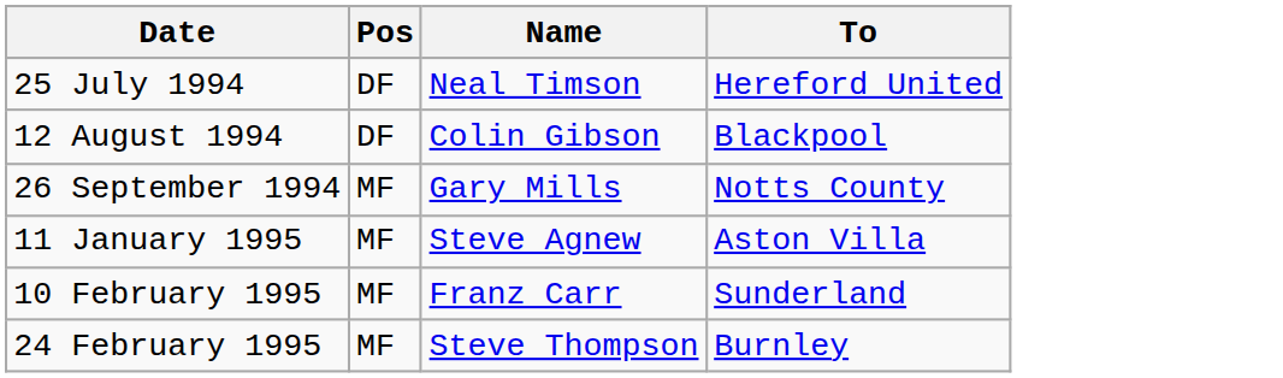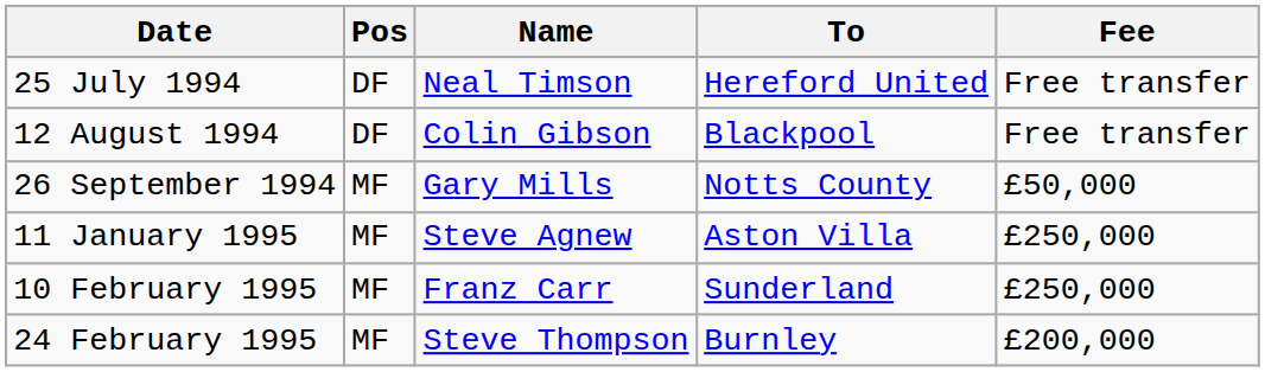+ column: Fee | Free transfer | Free transfer | £50,000 | £250,000 | £250,000 | £200,000
